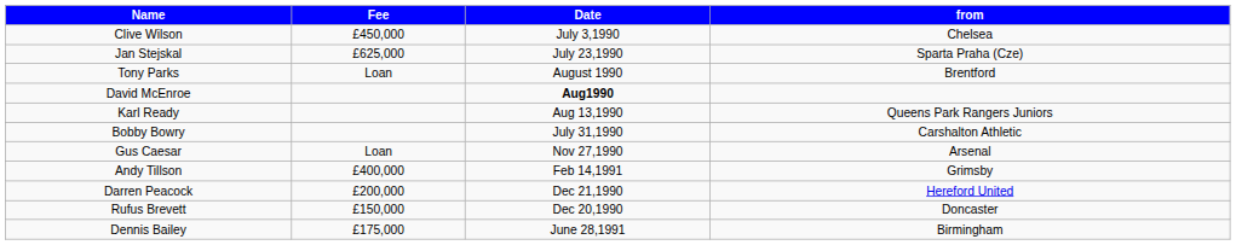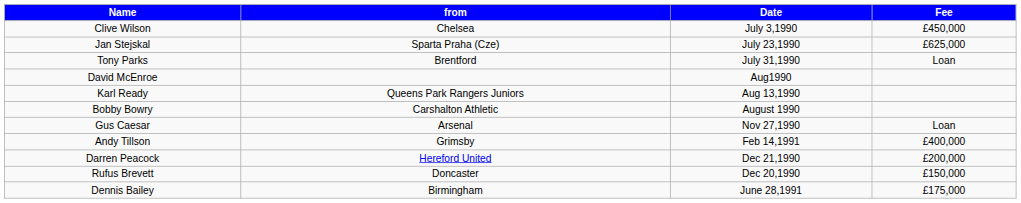columns swapped: from <-> Fee
Tony Parks | Date: August 1990 -> July 31,1990
David McEnroe | Date: bold -> normal
Bobby Bowry | Date: July 31,1990 -> August 1990
